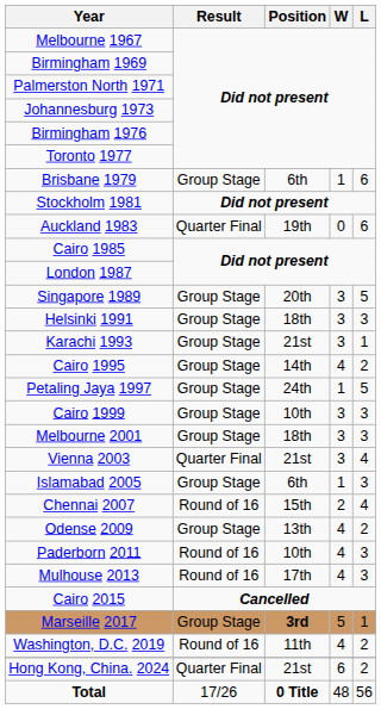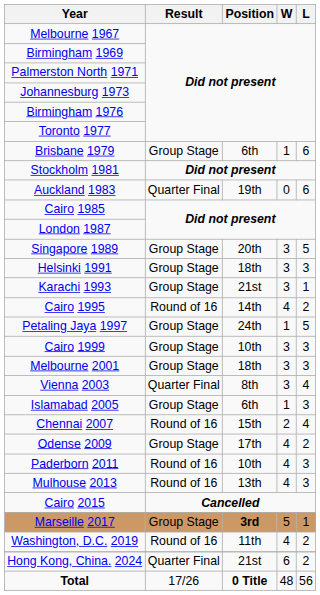Cairo 1995 | Result: Group Stage -> Round of 16
Vienna 2003 | Position: 21st -> 8th
Odense 2009 | Position: 13th -> 17th
Mulhouse 2013 | Position: 17th -> 13th
